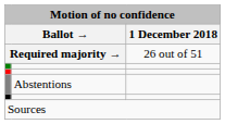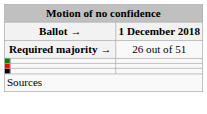- row: Abstentions
